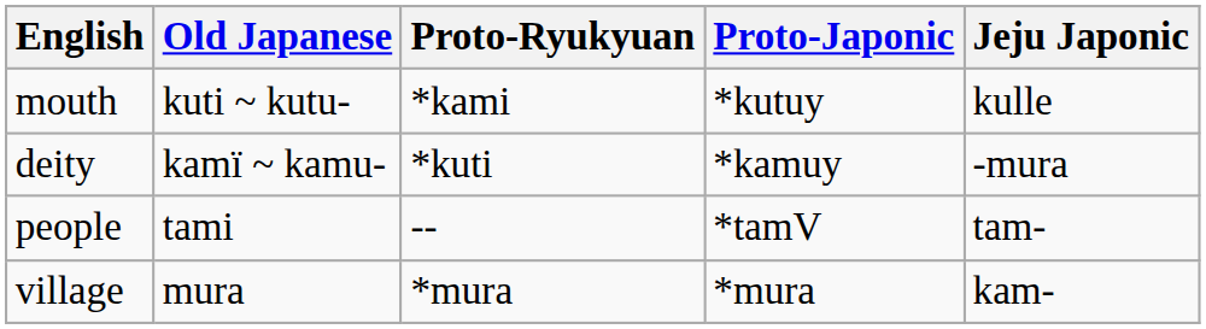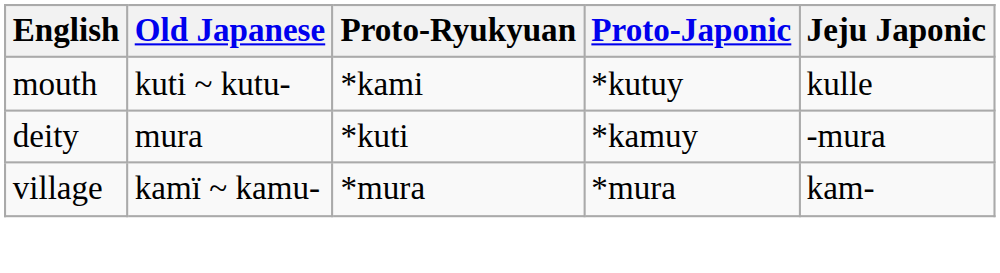deity | Old Japanese: kamï ~ kamu- -> mura
- row: people | tami | -- | *tamV | tam-
village | Old Japanese: mura -> kamï ~ kamu-
